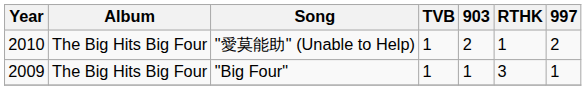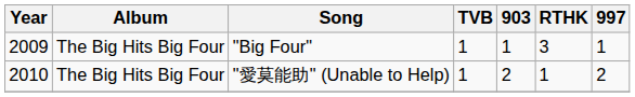rows swapped: "Big Four" <-> "愛莫能助" (Unable to Help)
